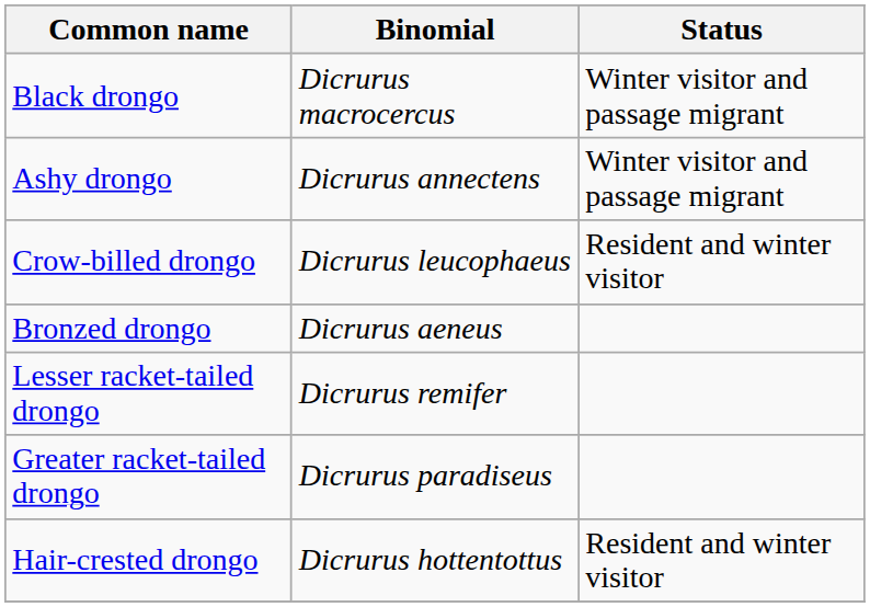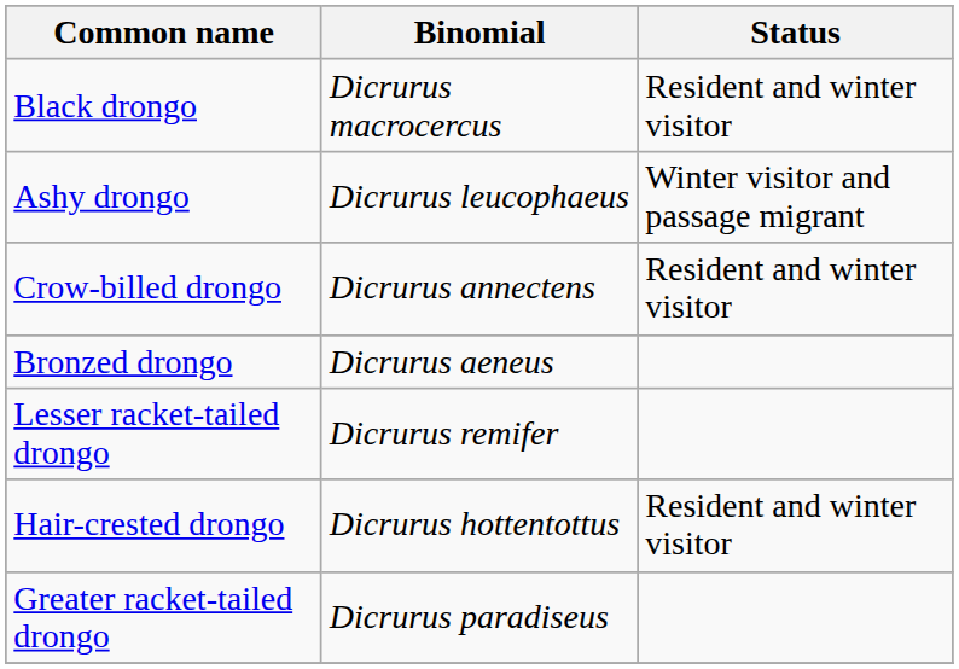Black drongo | Status: Winter visitor and passage migrant -> Resident and winter visitor
Ashy drongo | Binomial: Dicrurus annectens -> Dicrurus leucophaeus
Crow-billed drongo | Binomial: Dicrurus leucophaeus -> Dicrurus annectens
rows swapped: Hair-crested drongo <-> Greater racket-tailed drongo
